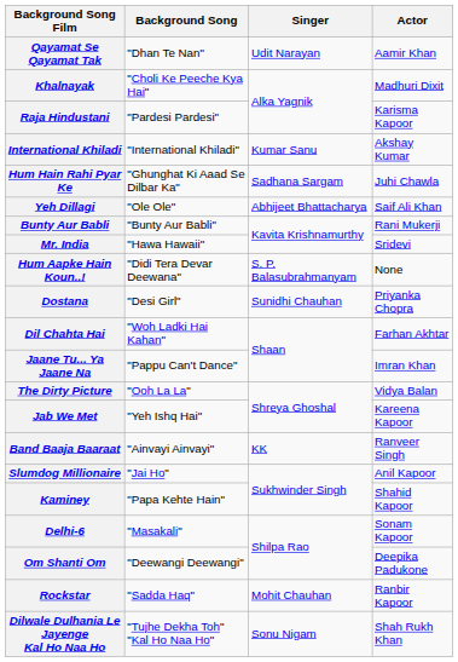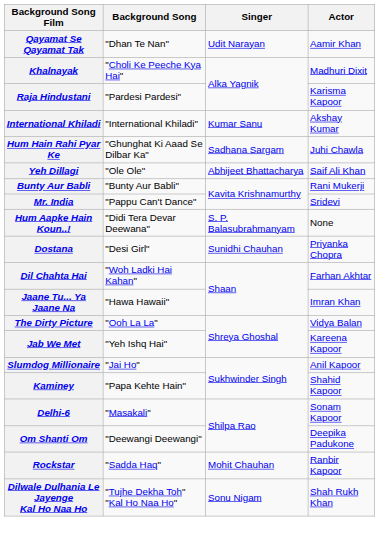Mr. India | Background Song: "Hawa Hawaii" -> "Pappu Can't Dance"
Jaane Tu... Ya Jaane Na | Background Song: "Pappu Can't Dance" -> "Hawa Hawaii"
- row: Band Baaja Baaraat | "Ainvayi Ainvayi" | KK | Ranveer Singh
